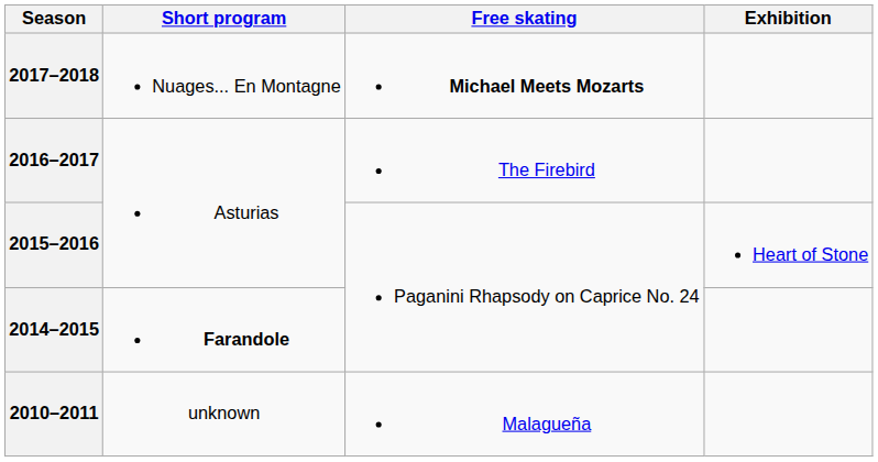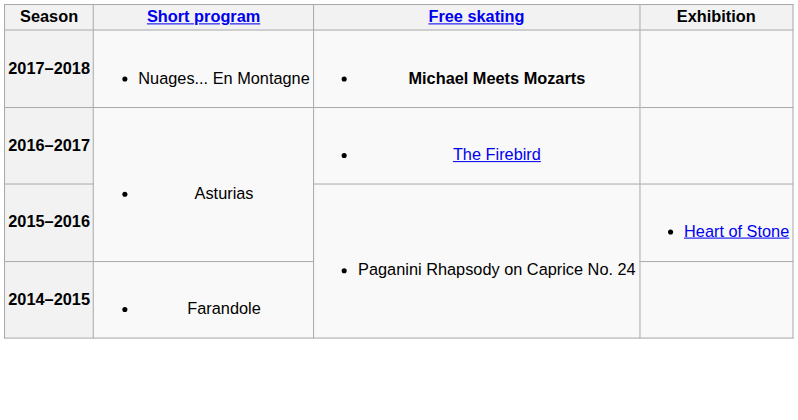2014–2015 | Short program: bold -> normal
- row: 2010–2011 | unknown | Malagueña
